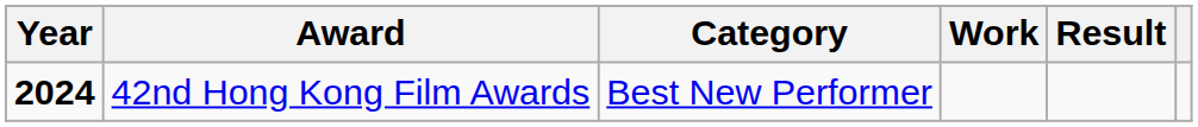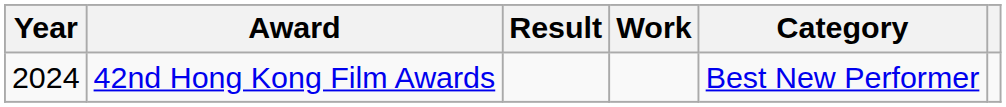columns swapped: Category <-> Result
42nd Hong Kong Film Awards | Year: bold -> normal
